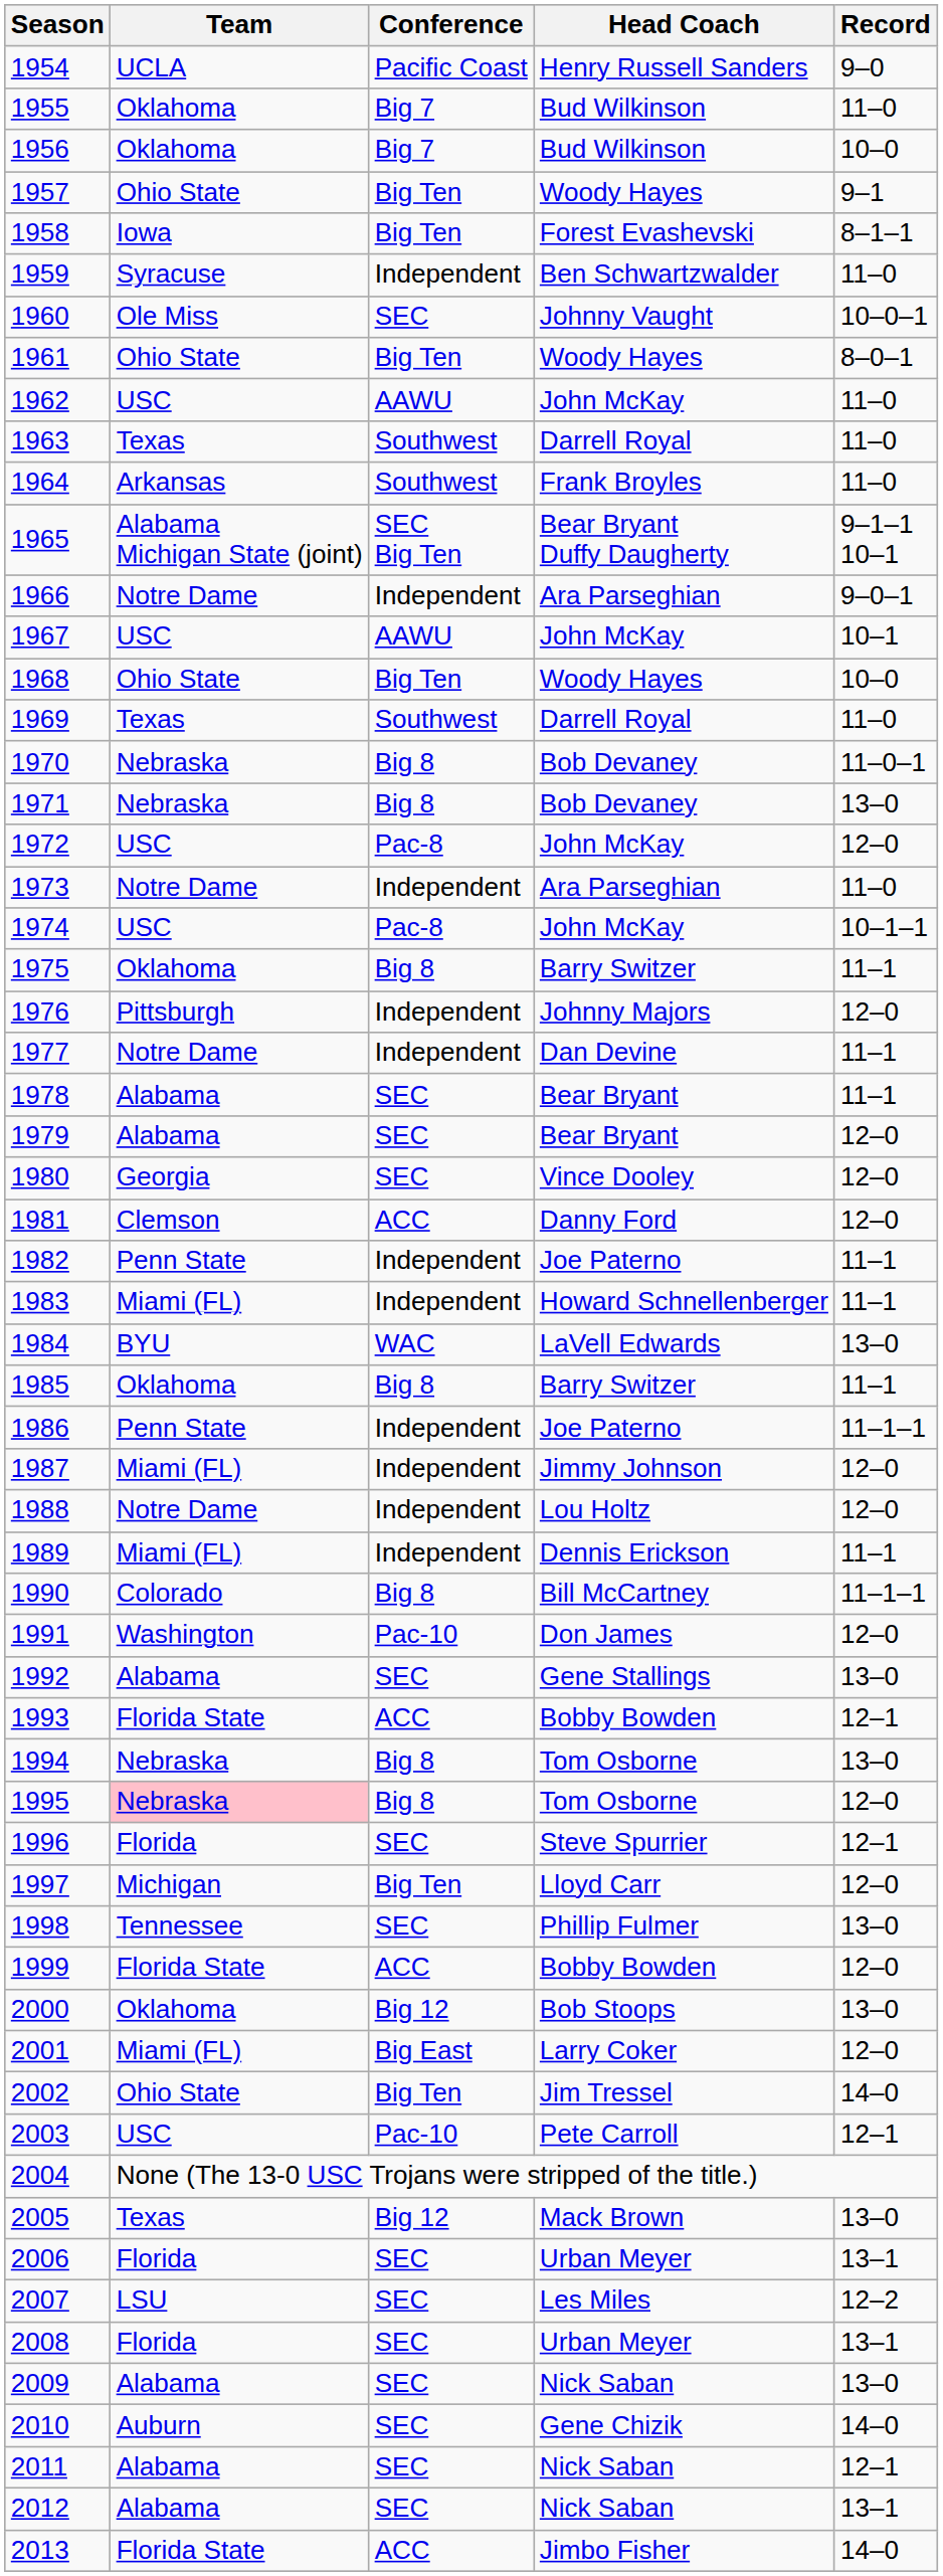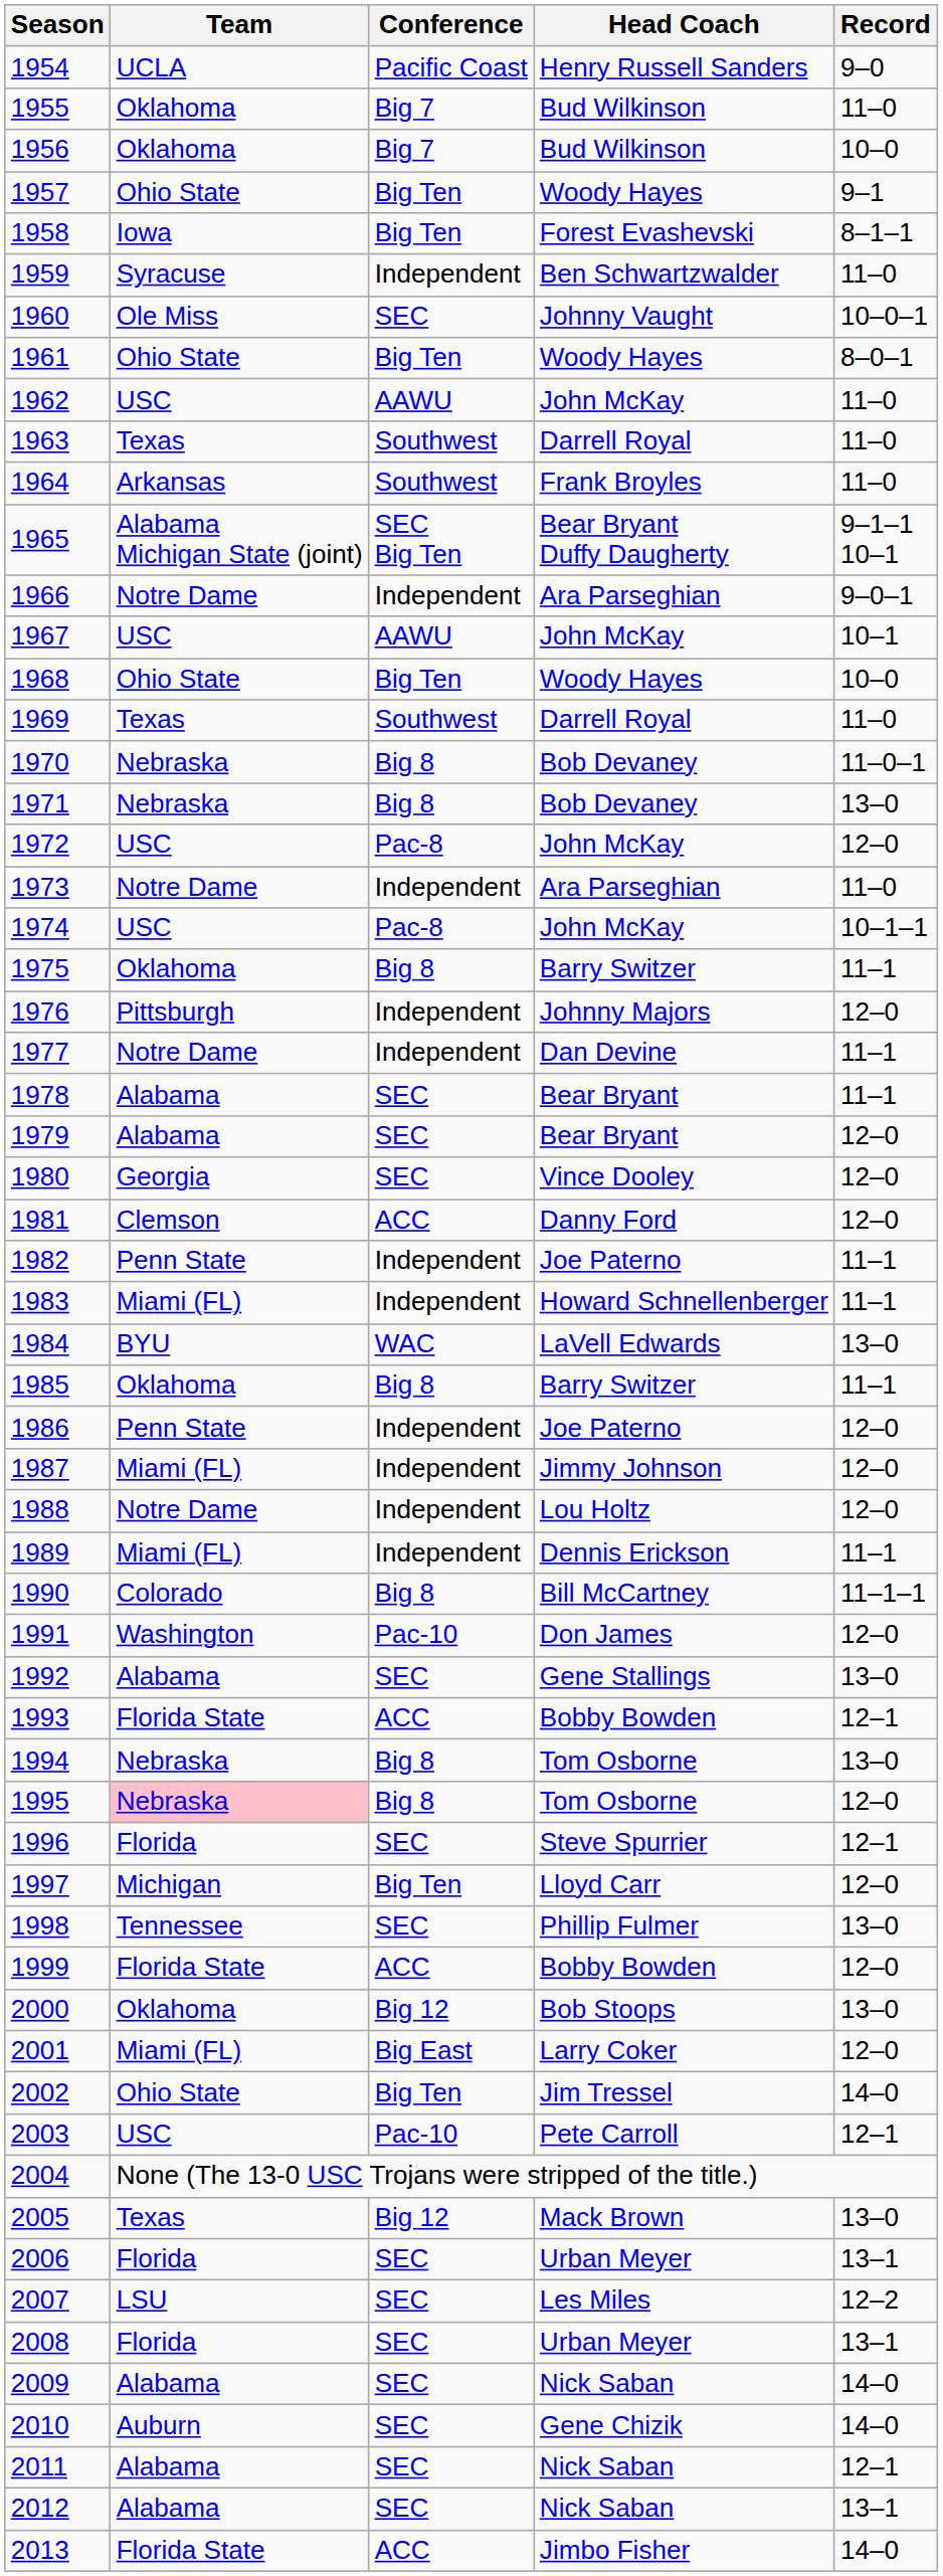1986 | Record: 11–1–1 -> 12–0
2009 | Record: 13–0 -> 14–0
